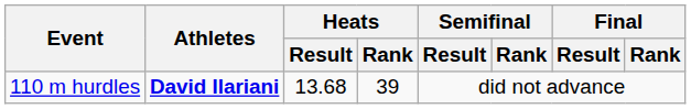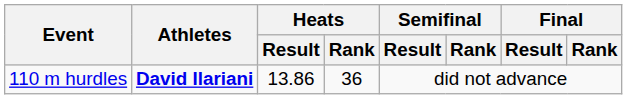110 m hurdles | Heats / Result: 13.68 -> 13.86
110 m hurdles | Heats / Rank: 39 -> 36
